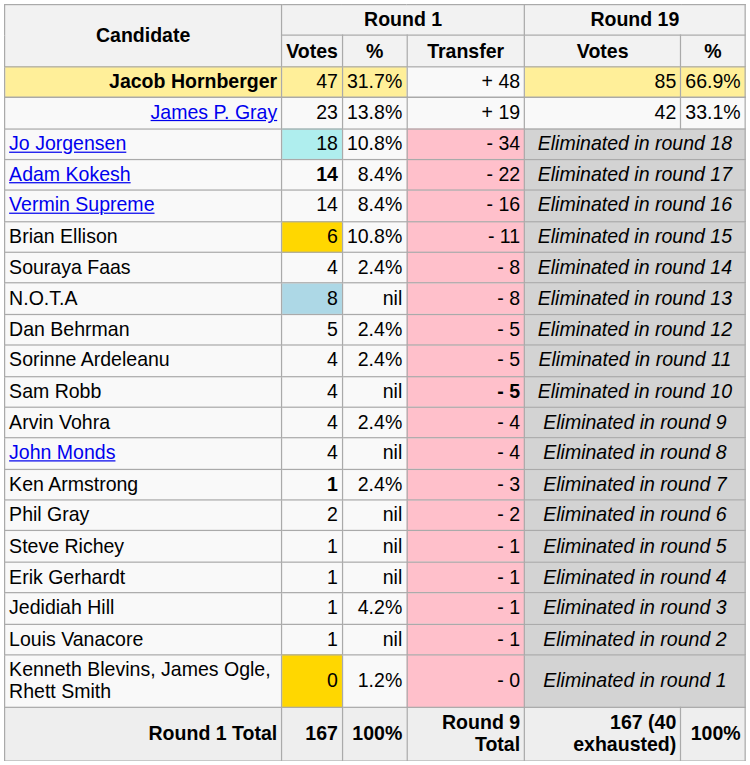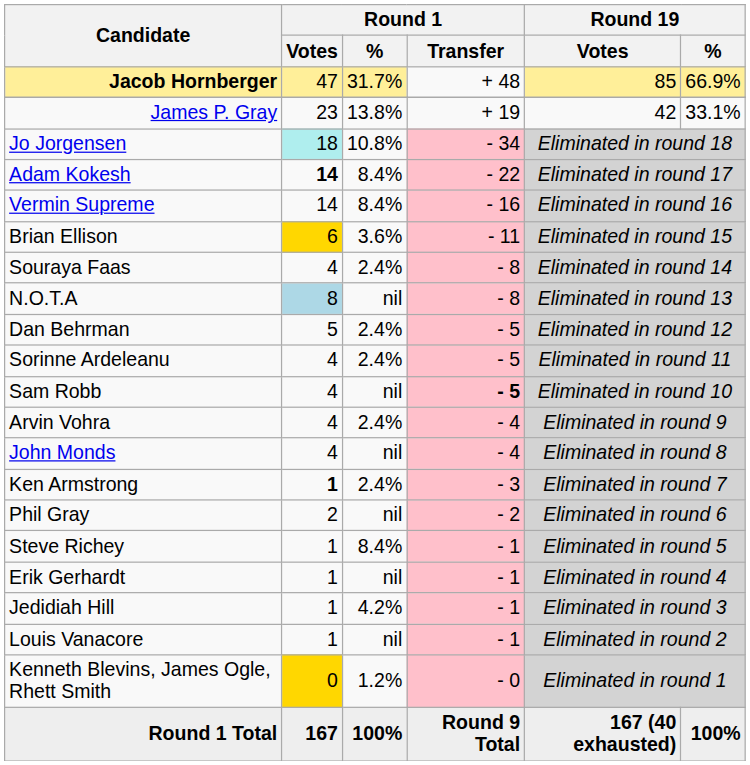Brian Ellison | Round 1 / %: 10.8% -> 3.6%
Steve Richey | Round 1 / %: nil -> 8.4%
